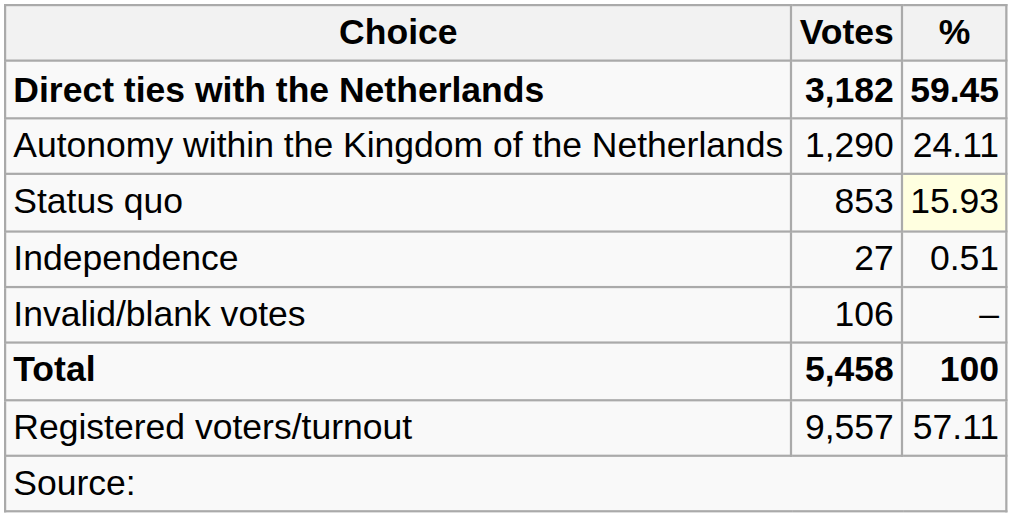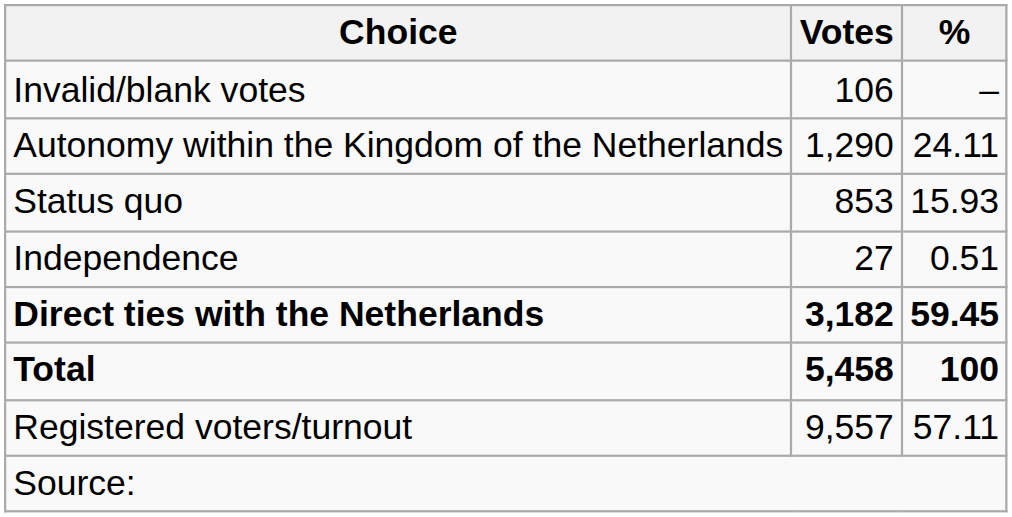rows swapped: Direct ties with the Netherlands <-> Invalid/blank votes
Status quo | %: lightyellow background -> no background
